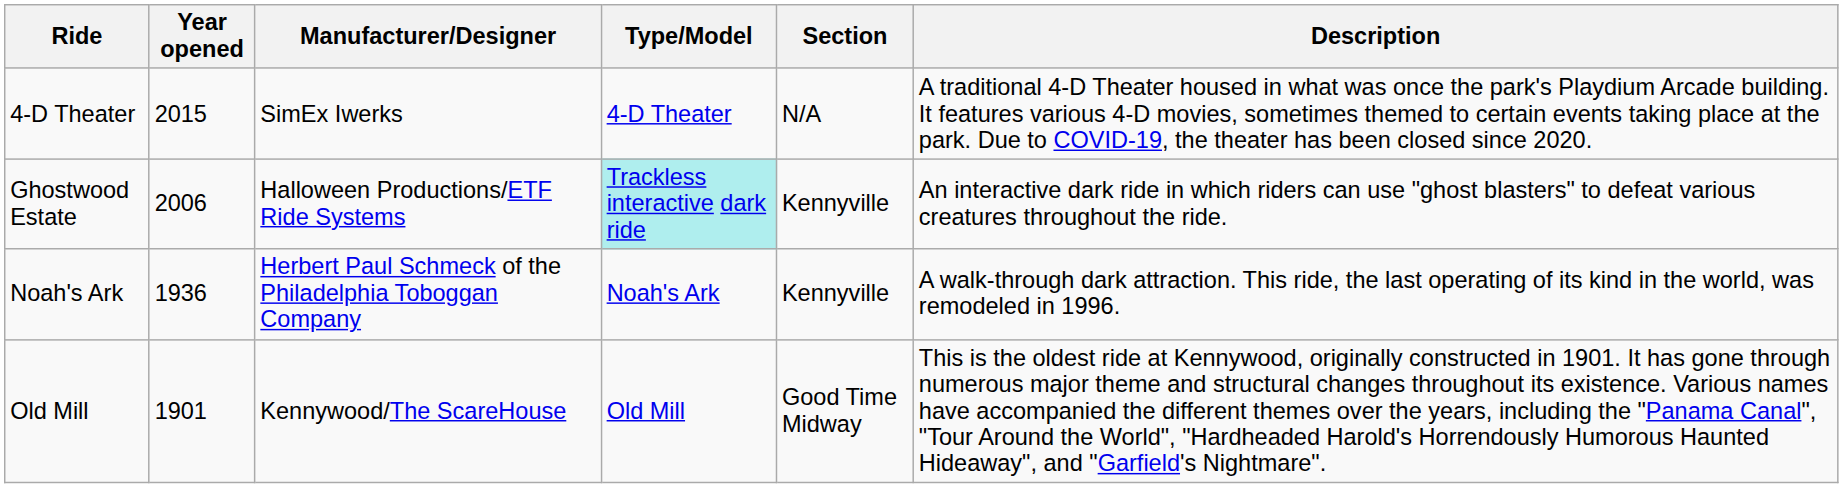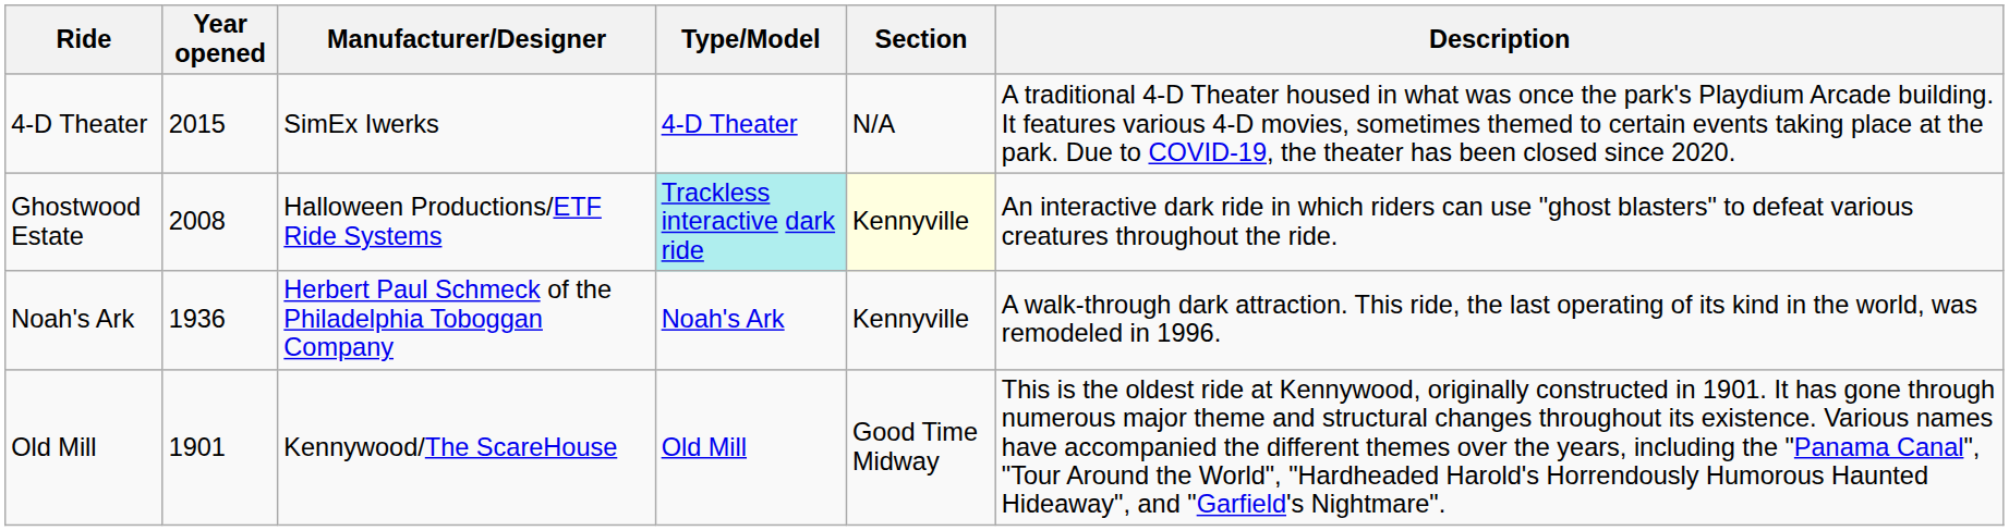Ghostwood Estate | Year opened: 2006 -> 2008
Ghostwood Estate | Section: no background -> lightyellow background
